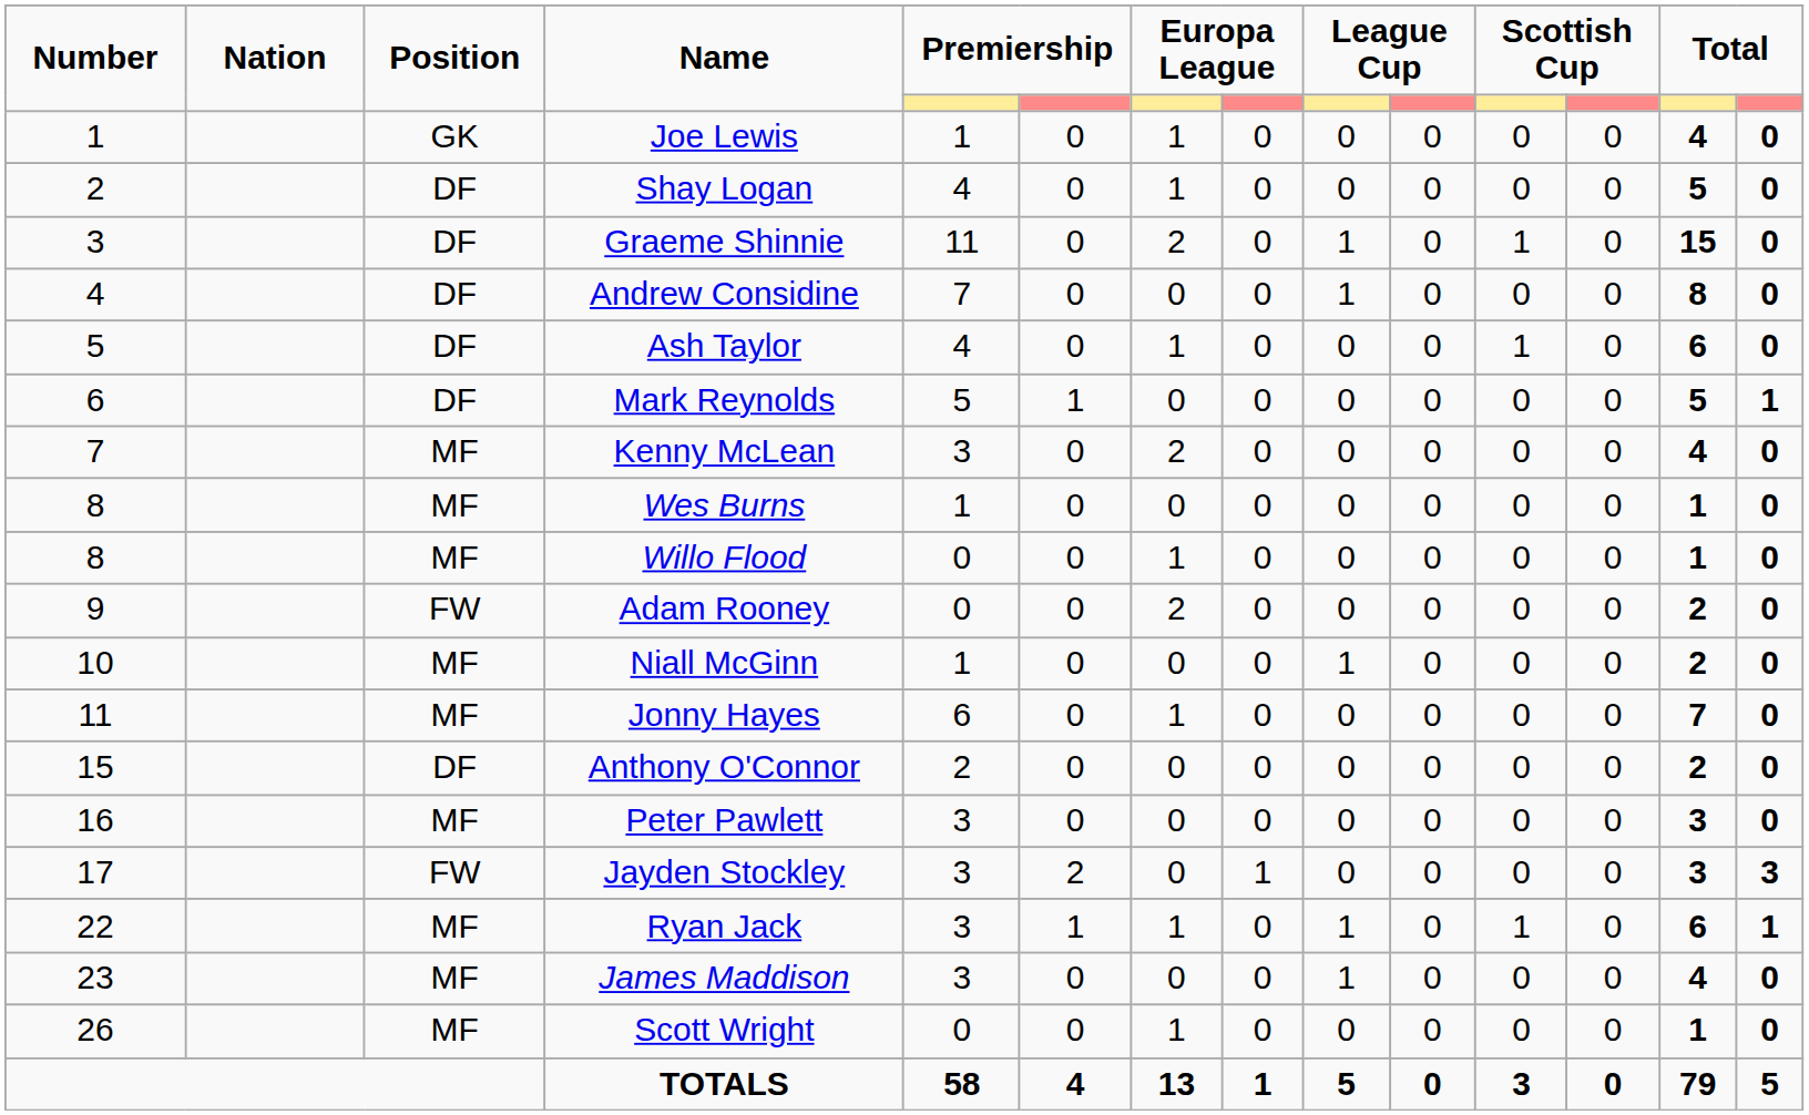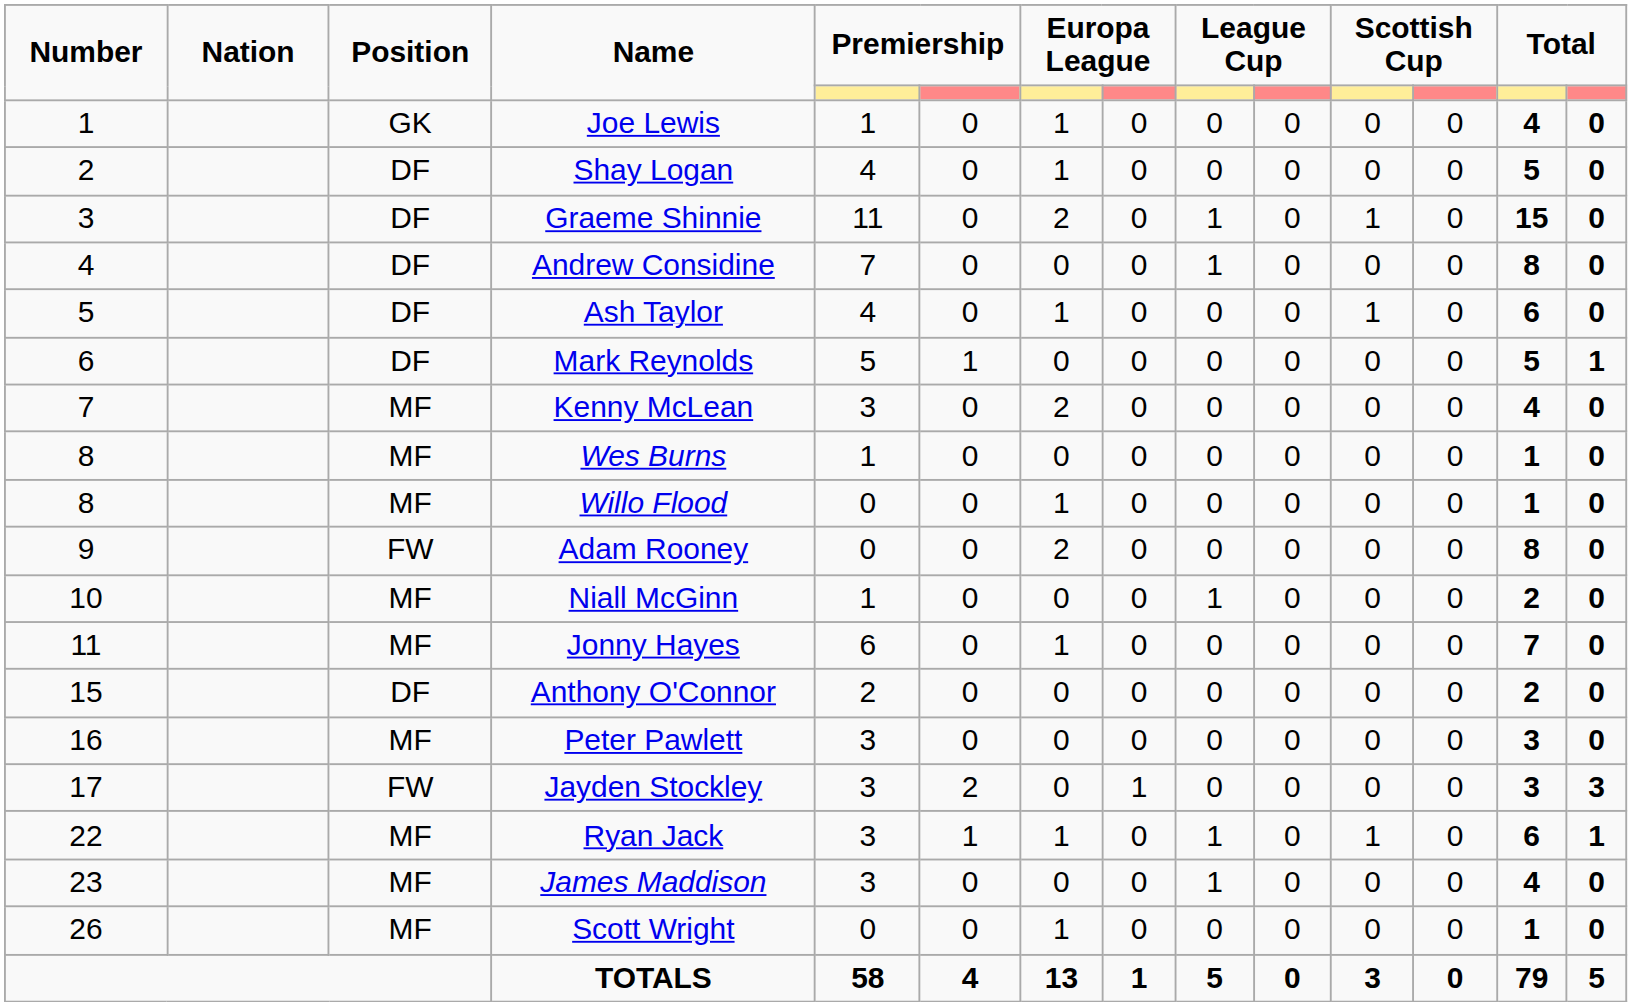Adam Rooney | column 13: 2 -> 8
